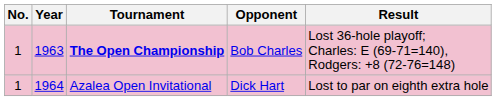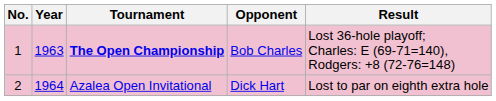Azalea Open Invitational | No.: 1 -> 2
